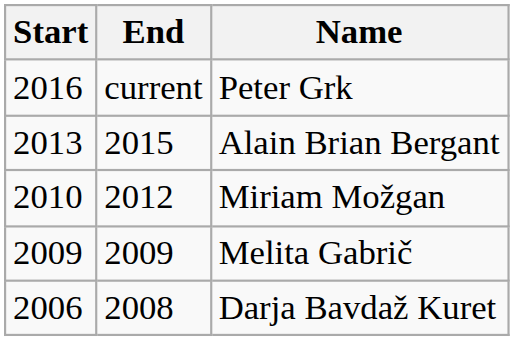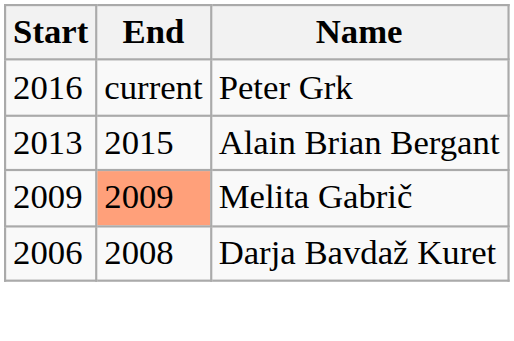- row: 2010 | 2012 | Miriam Možgan
Melita Gabrič | End: no background -> lightsalmon background
